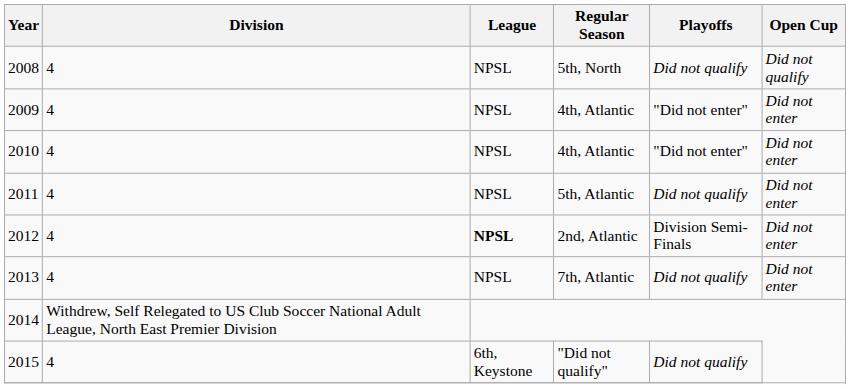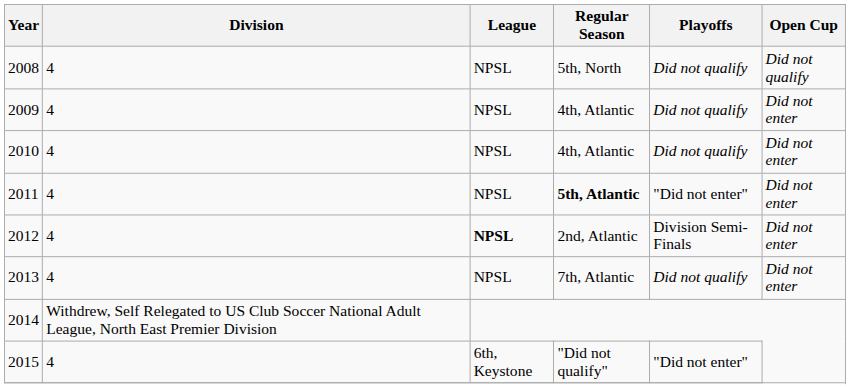2009 | Playoffs: "Did not enter" -> Did not qualify
2010 | Playoffs: "Did not enter" -> Did not qualify
2011 | Regular Season: normal -> bold
2011 | Playoffs: Did not qualify -> "Did not enter"
2015 | Playoffs: Did not qualify -> "Did not enter"
